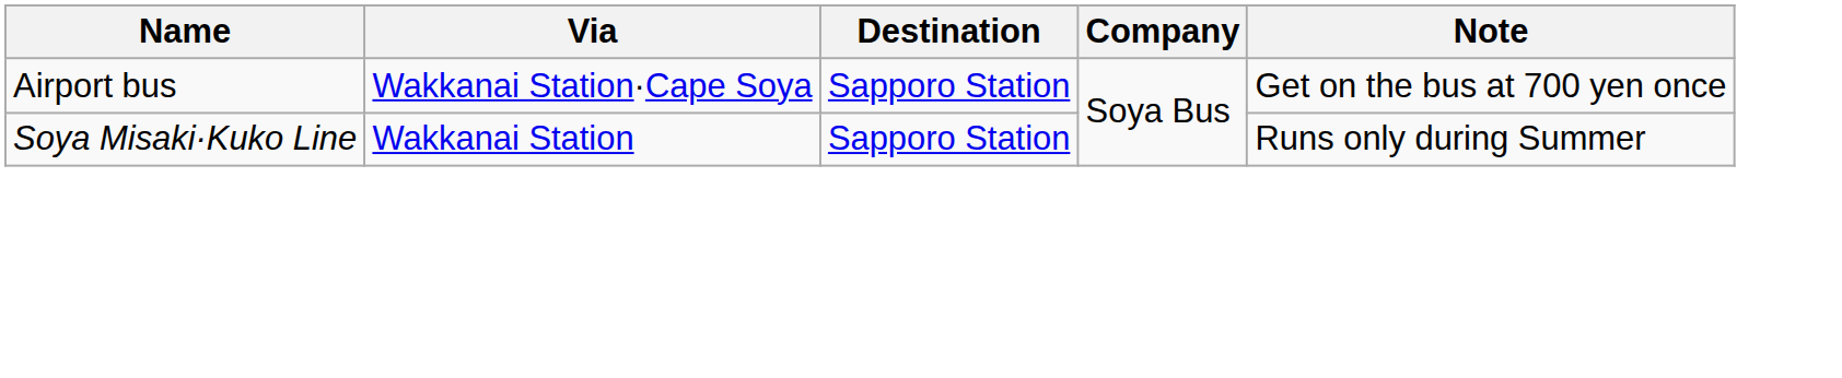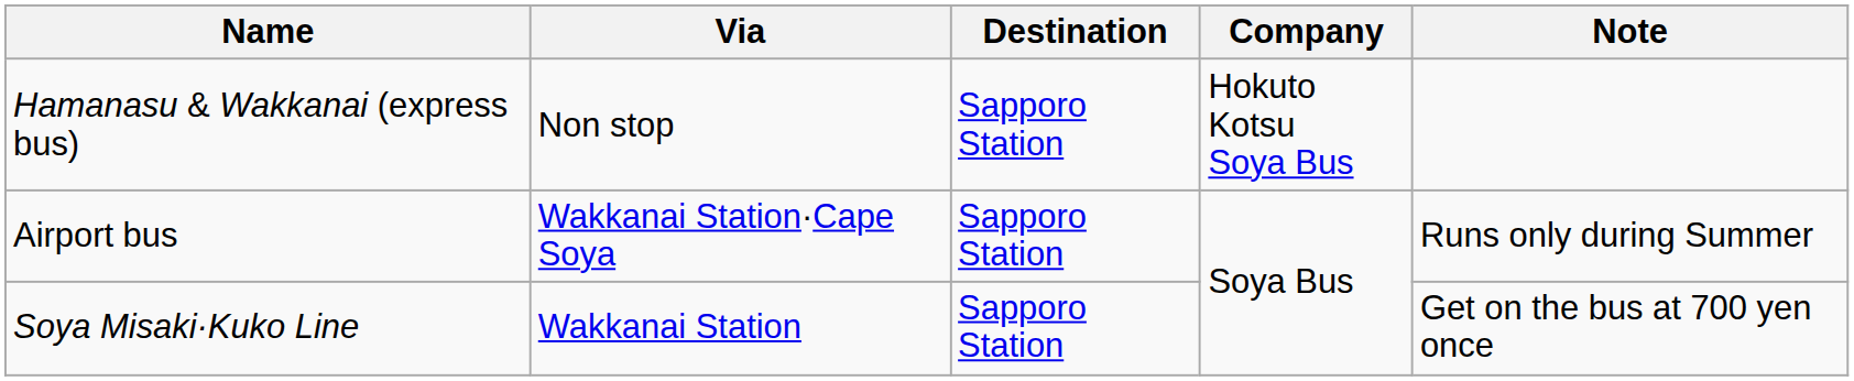+ row: Hamanasu & Wakkanai (express bus) | Non stop | Sapporo Station | Hokuto Kotsu Soya Bus
Airport bus | Note: Get on the bus at 700 yen once -> Runs only during Summer
Soya Misaki·Kuko Line | Note: Runs only during Summer -> Get on the bus at 700 yen once
